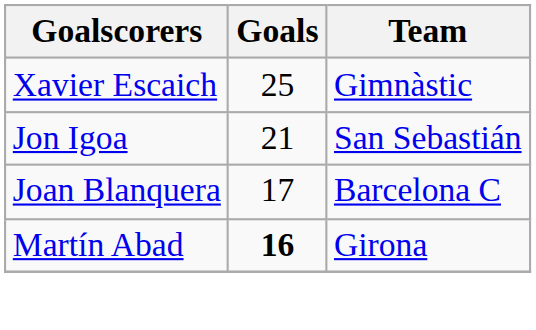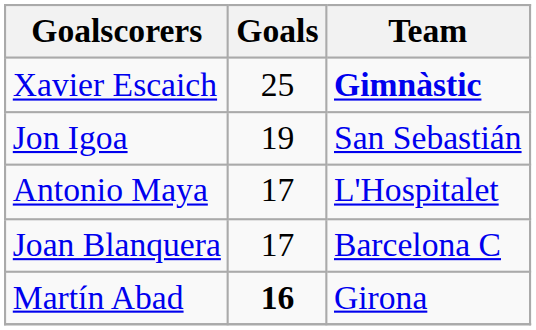Xavier Escaich | Team: normal -> bold
Jon Igoa | Goals: 21 -> 19
+ row: Antonio Maya | 17 | L'Hospitalet
